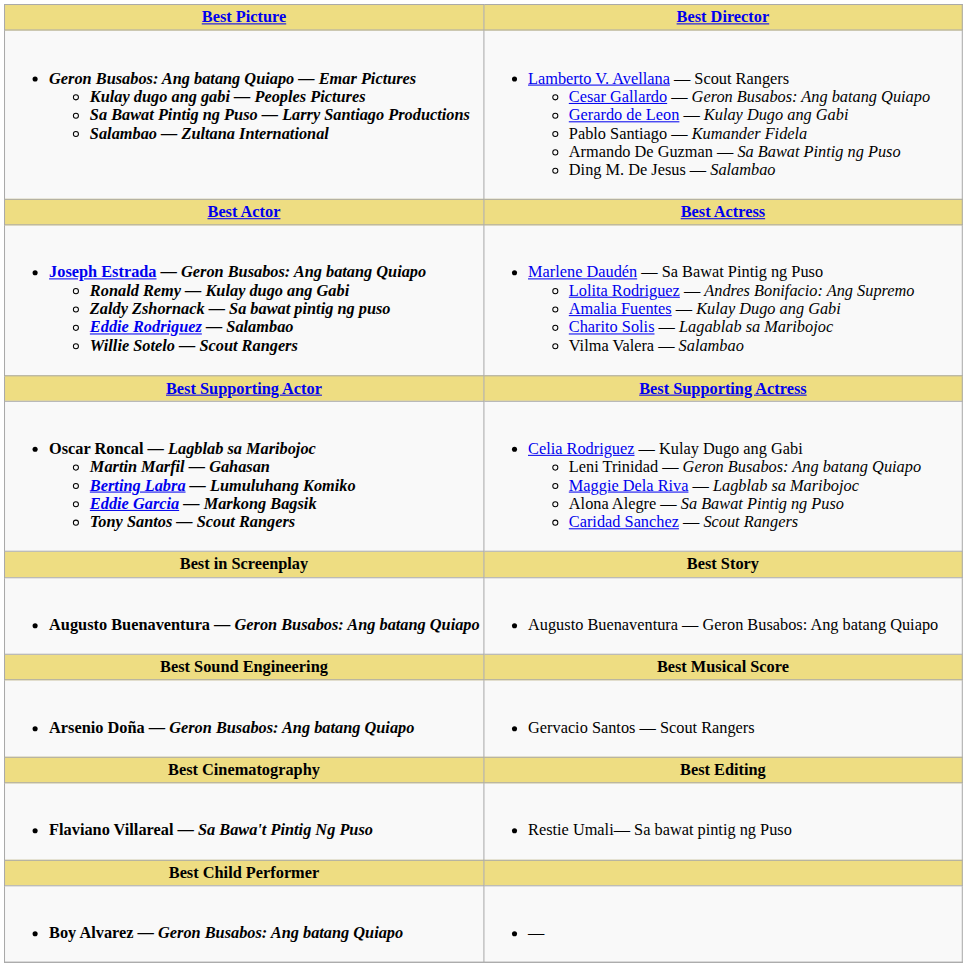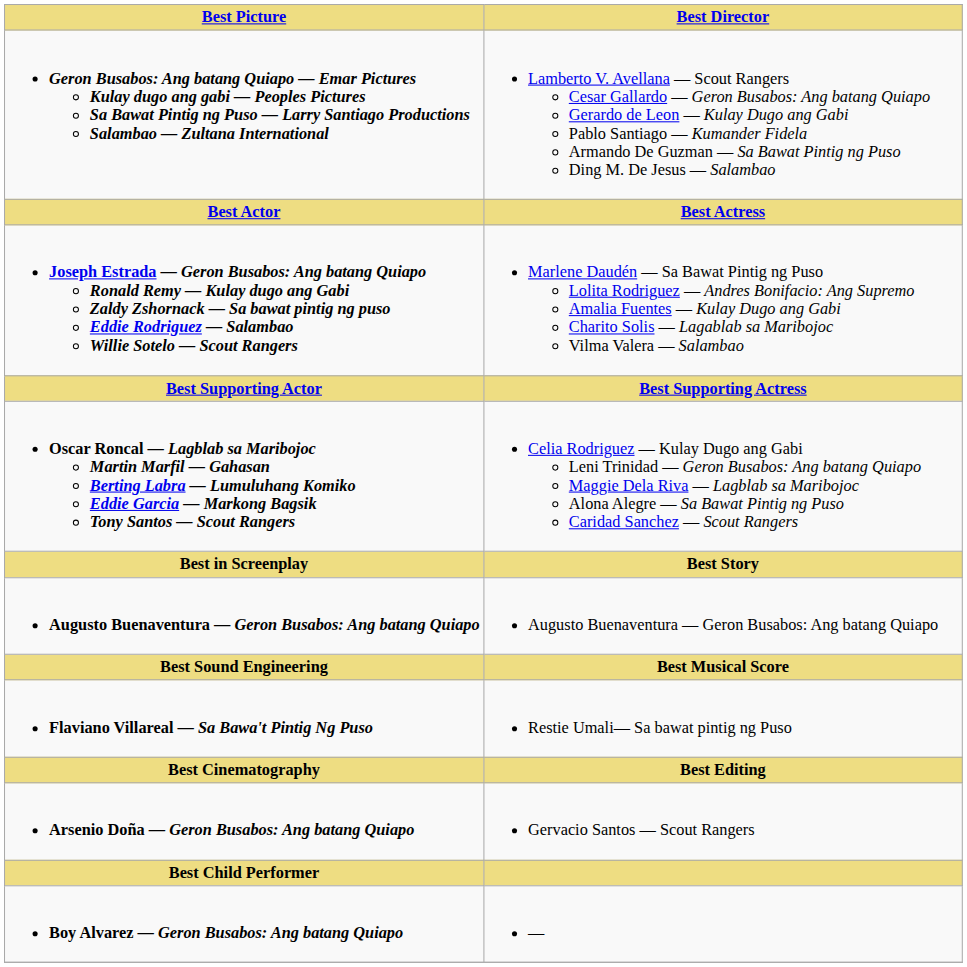rows swapped: Flaviano Villareal — Sa Bawa't Pintig Ng Puso <-> Arsenio Doña — Geron Busabos: Ang batang Quiapo
